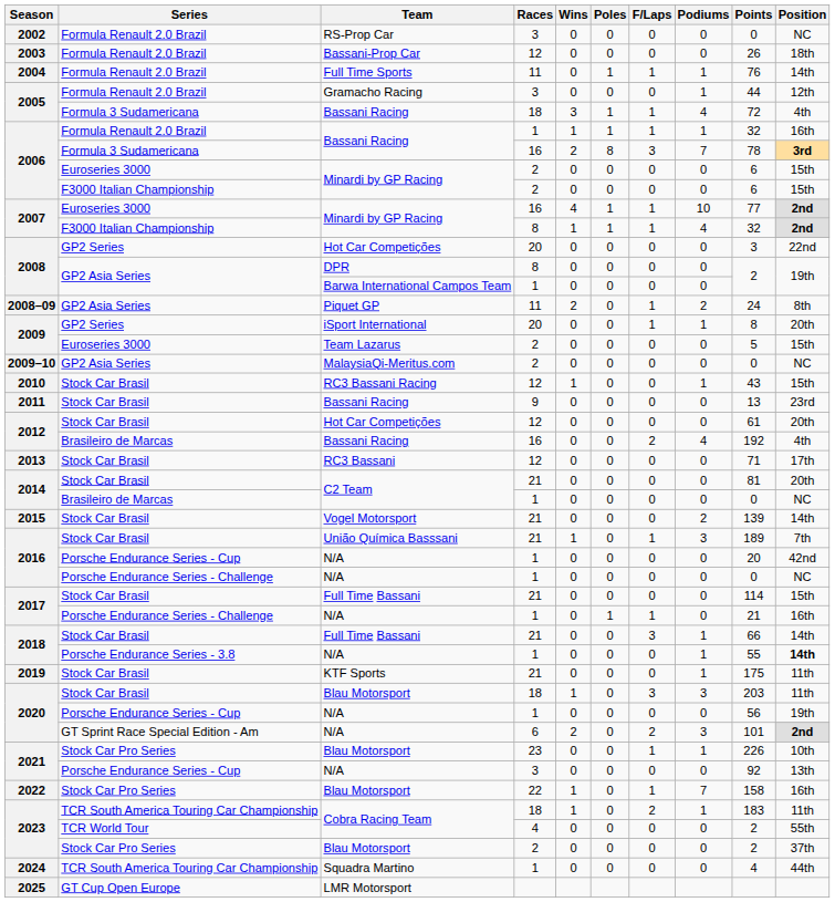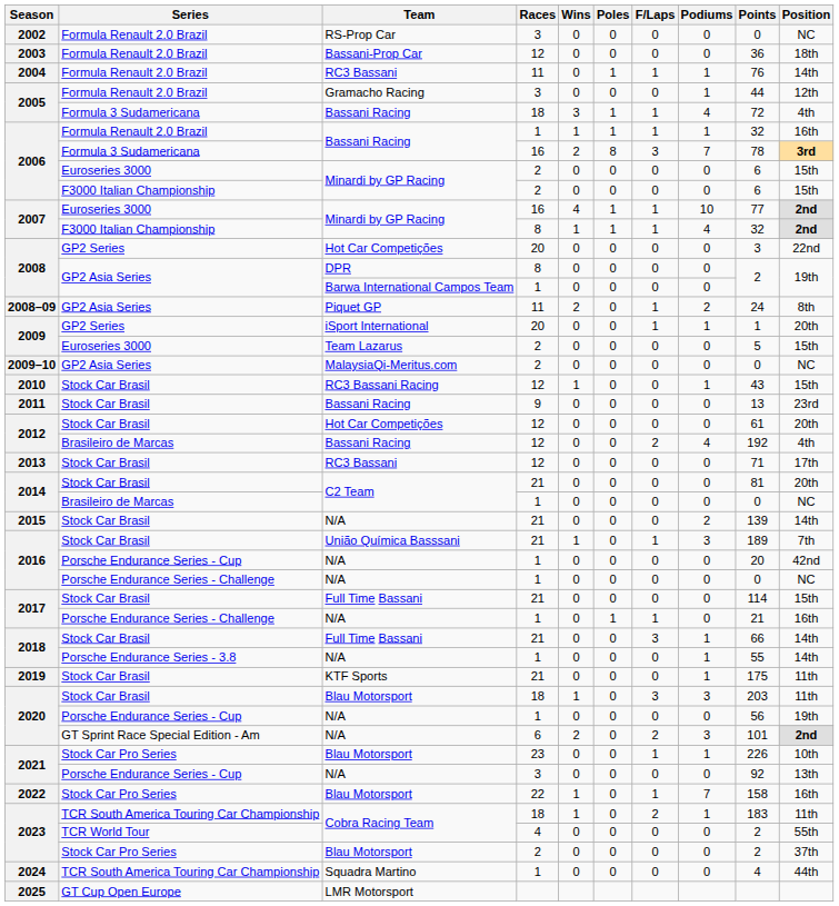2003 | Points: 26 -> 36
2004 | Team: Full Time Sports -> RC3 Bassani
2009 / GP2 Series | Points: 8 -> 1
2012 / Brasileiro de Marcas | Races: 16 -> 12
2015 | Team: Vogel Motorsport -> N/A
2018 / Porsche Endurance Series - 3.8 | Position: bold -> normal
